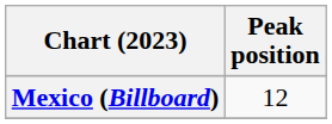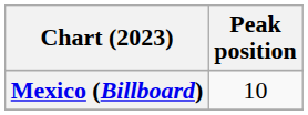Mexico (Billboard) | Peak position: 12 -> 10
